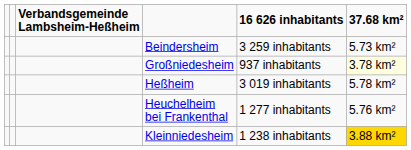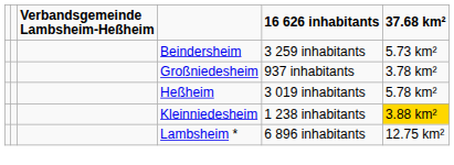Großniedesheim | 37.68 km²: lightyellow background -> no background
- row: Heuchelheim bei Frankenthal | 1 277 inhabitants | 5.76 km²
+ row: Lambsheim * | 6 896 inhabitants | 12.75 km²
